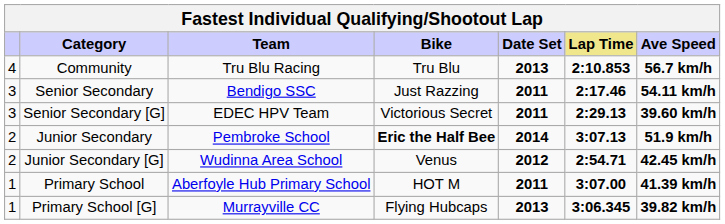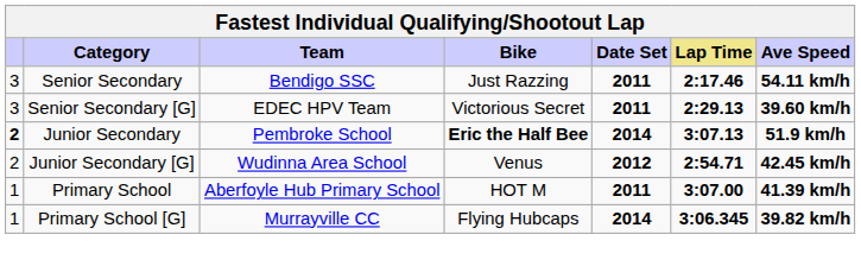- row: 4 | Community | Tru Blu Racing | Tru Blu | 2013 | 2:10.853 | 56.7 km/h
Junior Secondary | column 1: normal -> bold
Primary School [G] | Date Set: 2013 -> 2014
